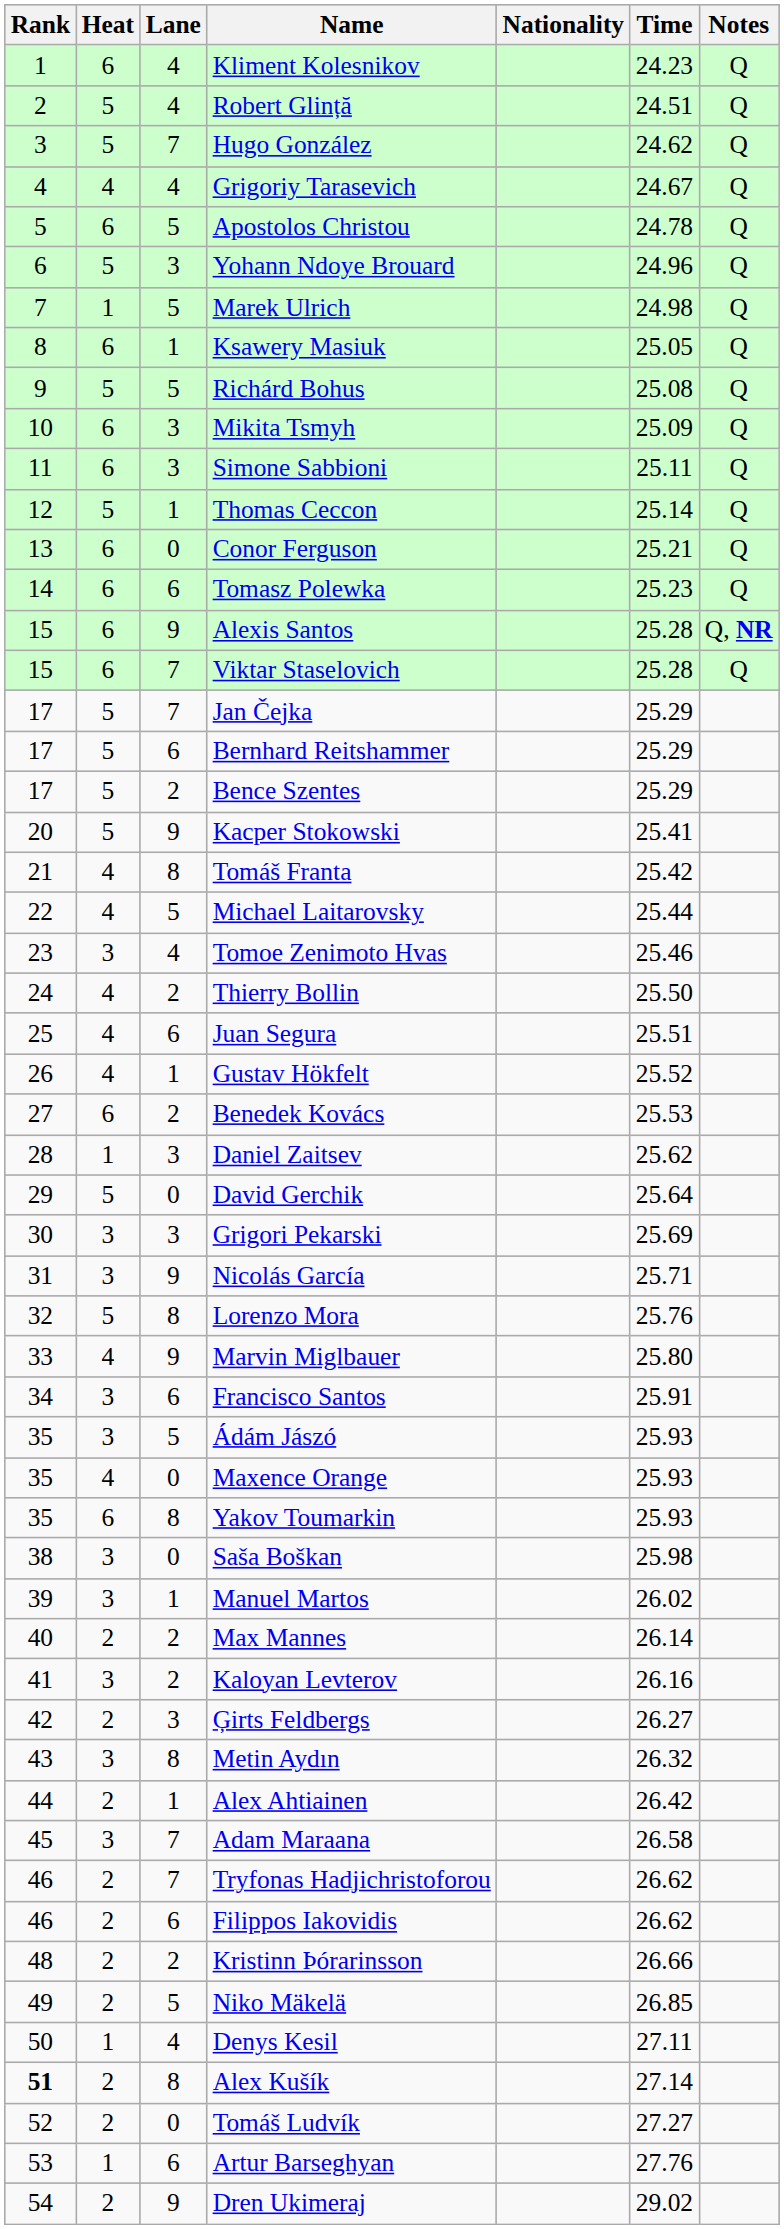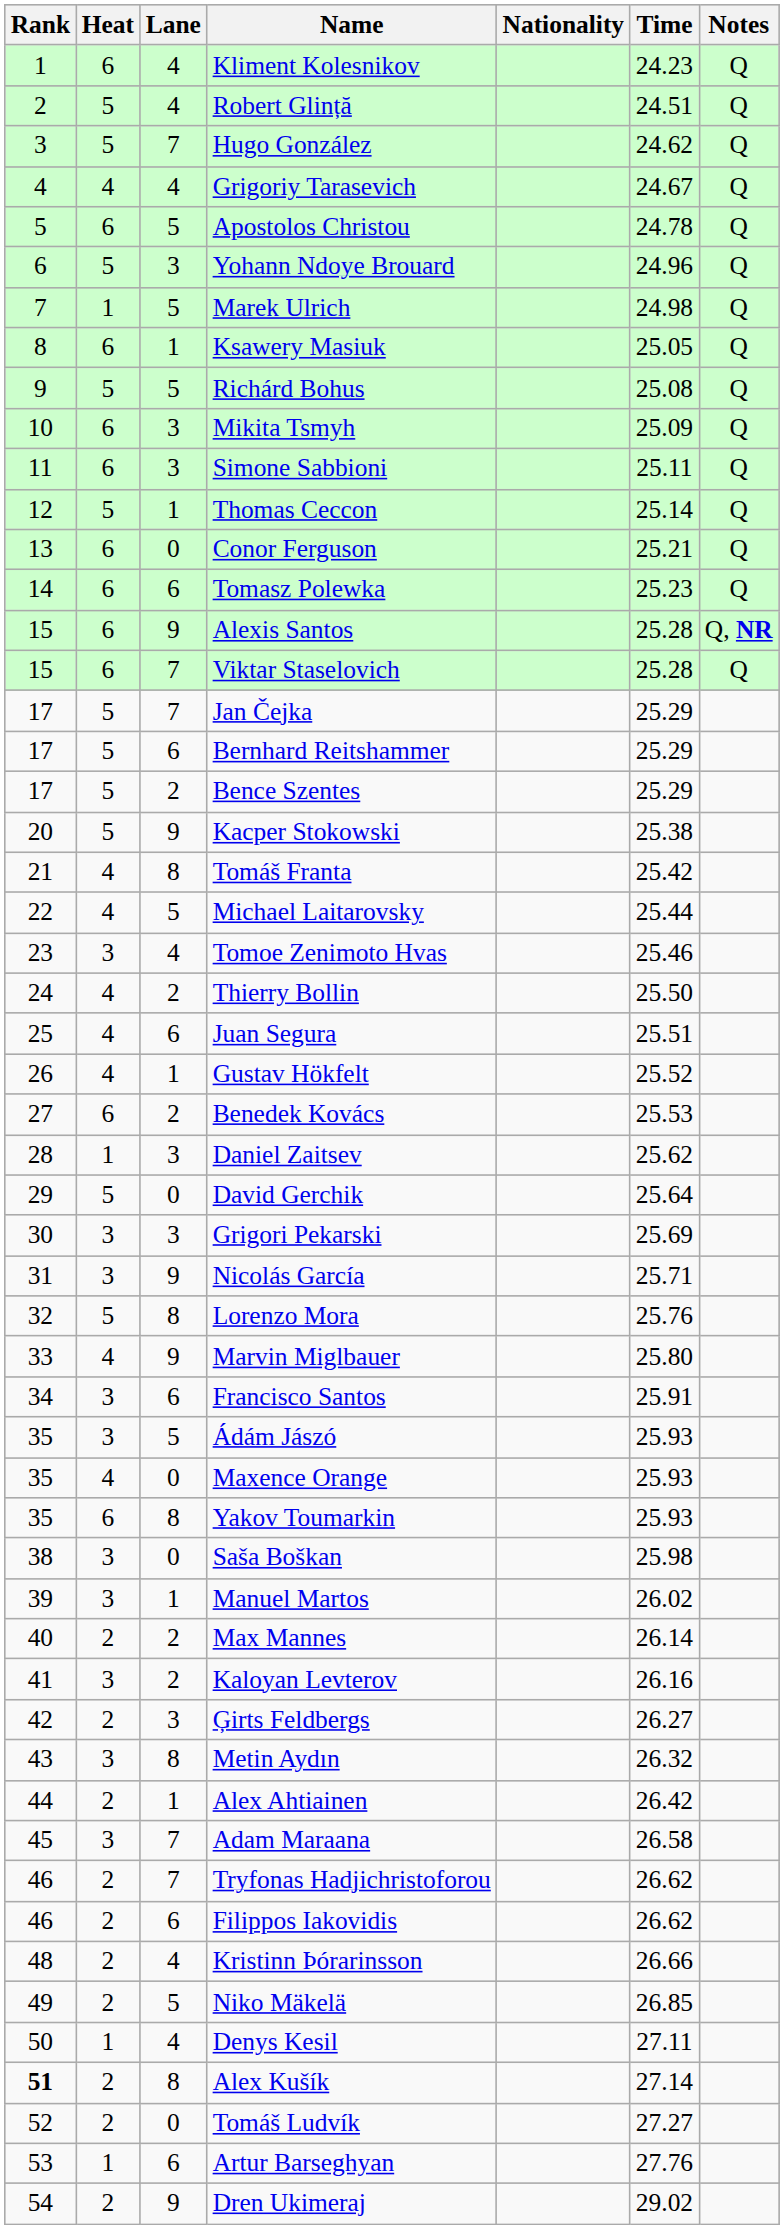Kacper Stokowski | Time: 25.41 -> 25.38
Kristinn Þórarinsson | Lane: 2 -> 4
